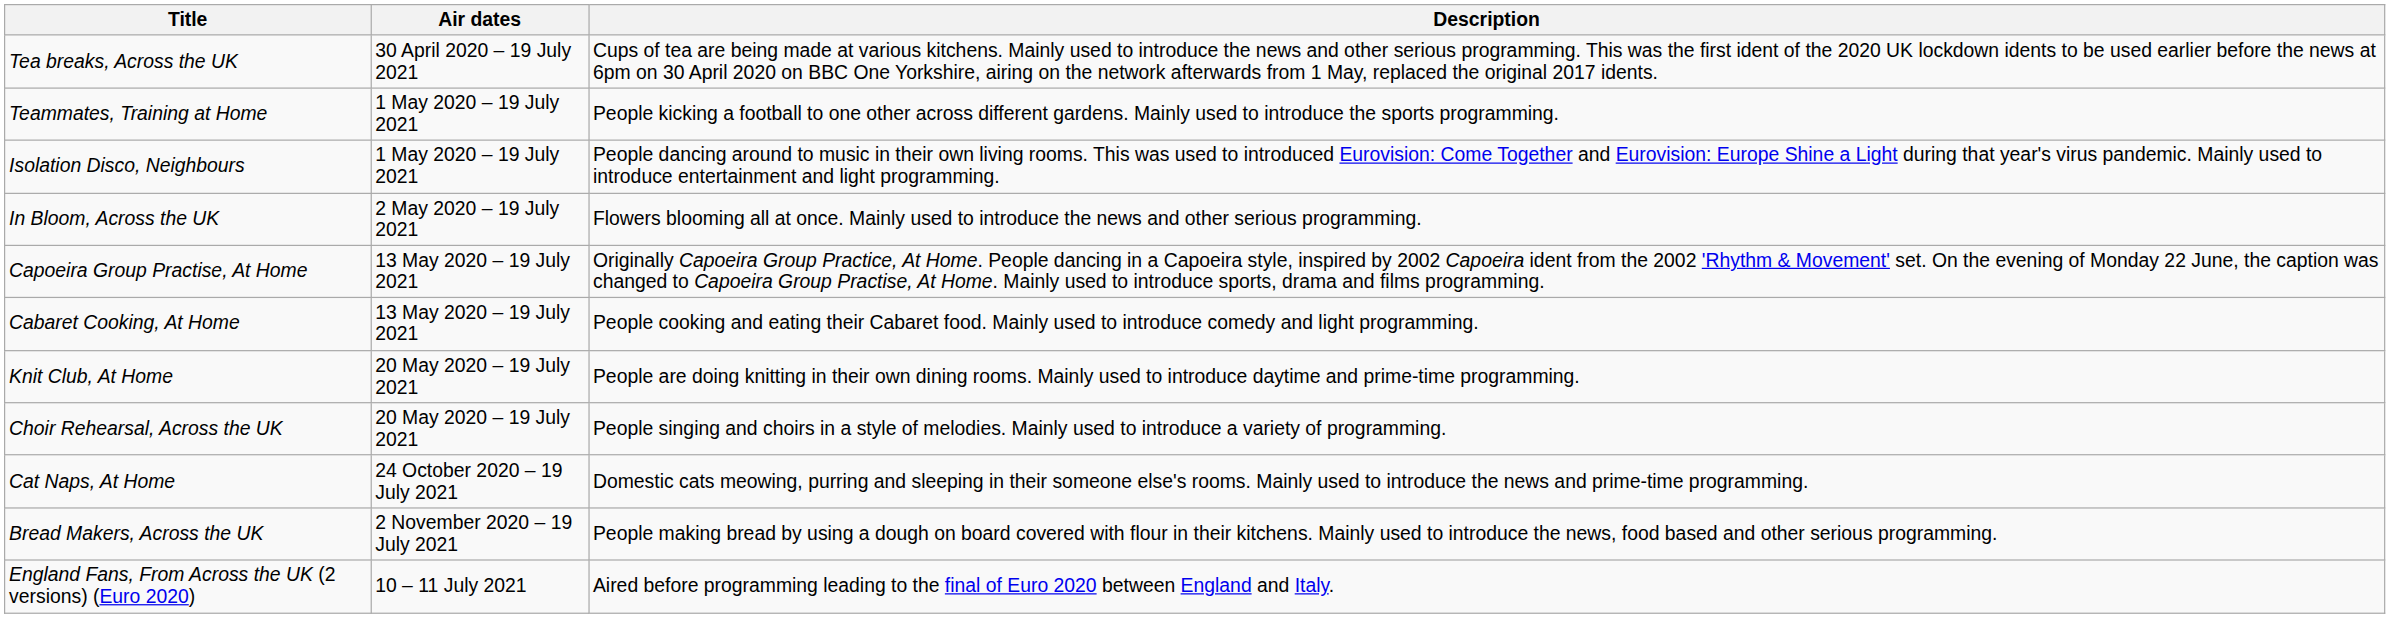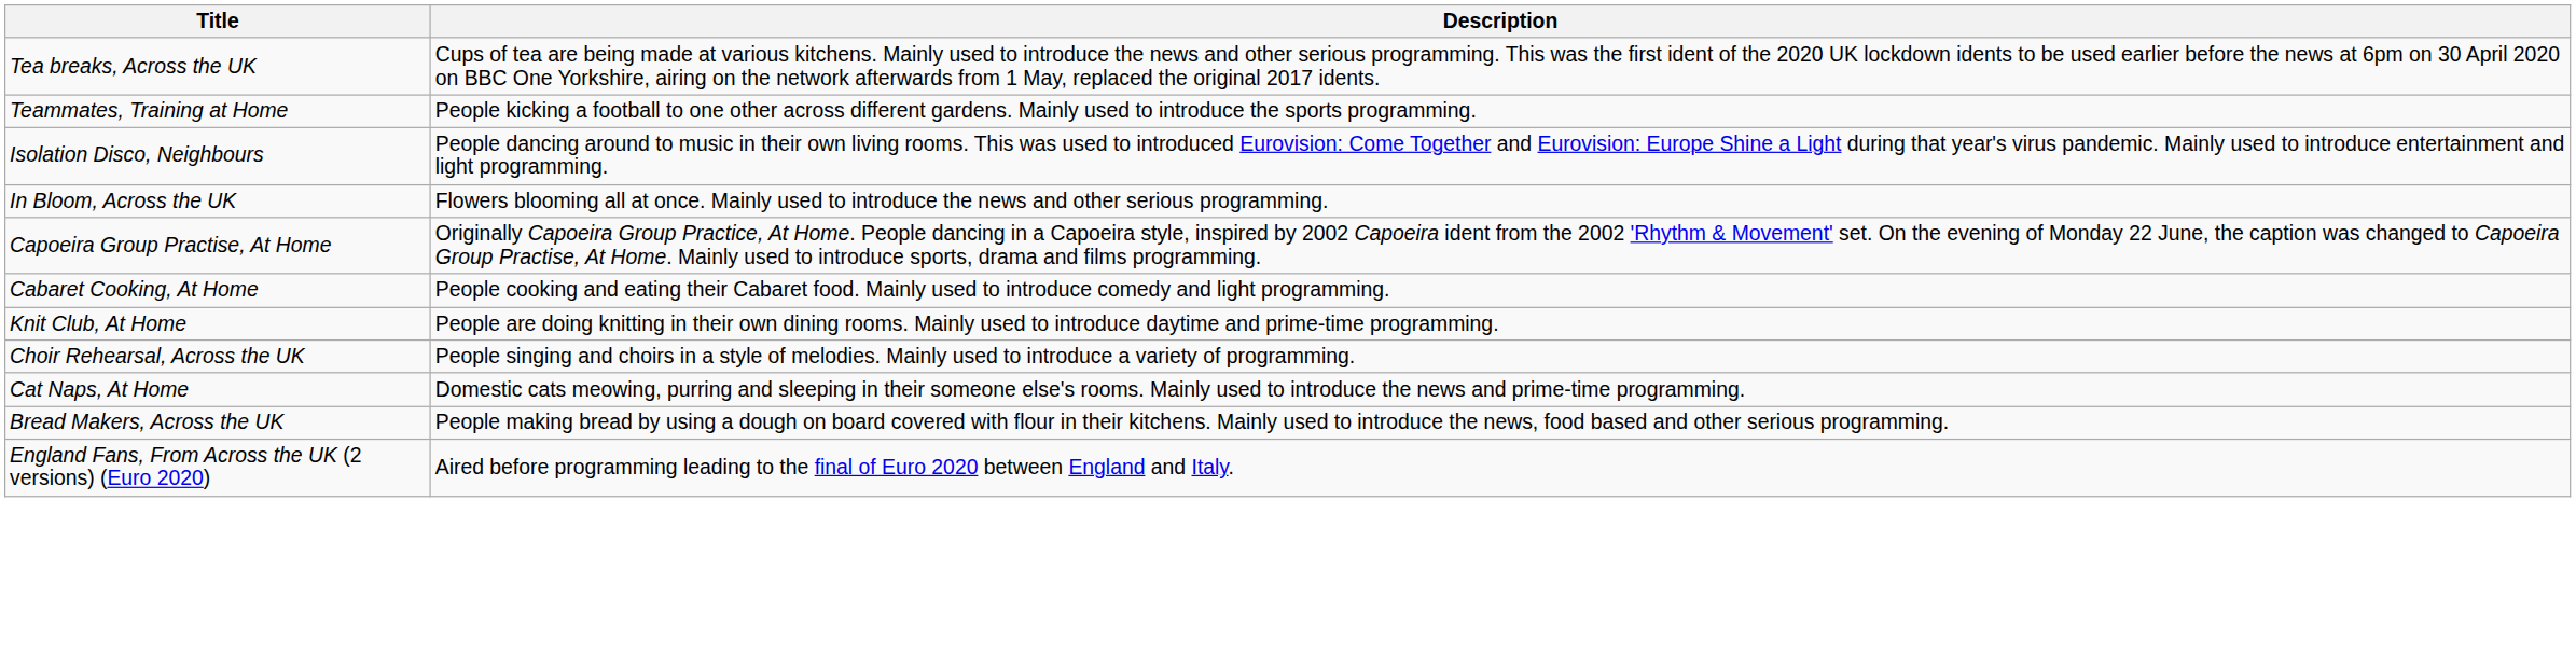- column: Air dates | 30 April 2020 – 19 July 2021 | 1 May 2020 – 19 July 2021 | 1 May 2020 – 19 July 2021 | 2 May 2020 – 19 July 2021 | 13 May 2020 – 19 July 2021 | 13 May 2020 – 19 July 2021 | 20 May 2020 – 19 July 2021 | 20 May 2020 – 19 July 2021 | 24 October 2020 – 19 July 2021 | 2 November 2020 – 19 July 2021 | 10 – 11 July 2021
